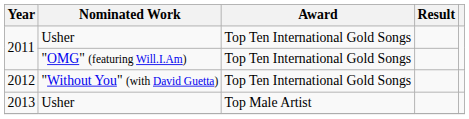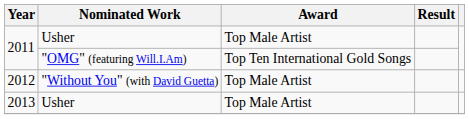2011 / Usher | Award: Top Ten International Gold Songs -> Top Male Artist
2012 | Award: Top Ten International Gold Songs -> Top Male Artist
